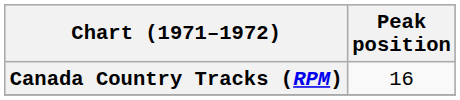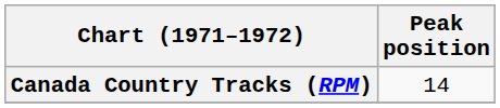Canada Country Tracks (RPM) | Peak position: 16 -> 14
